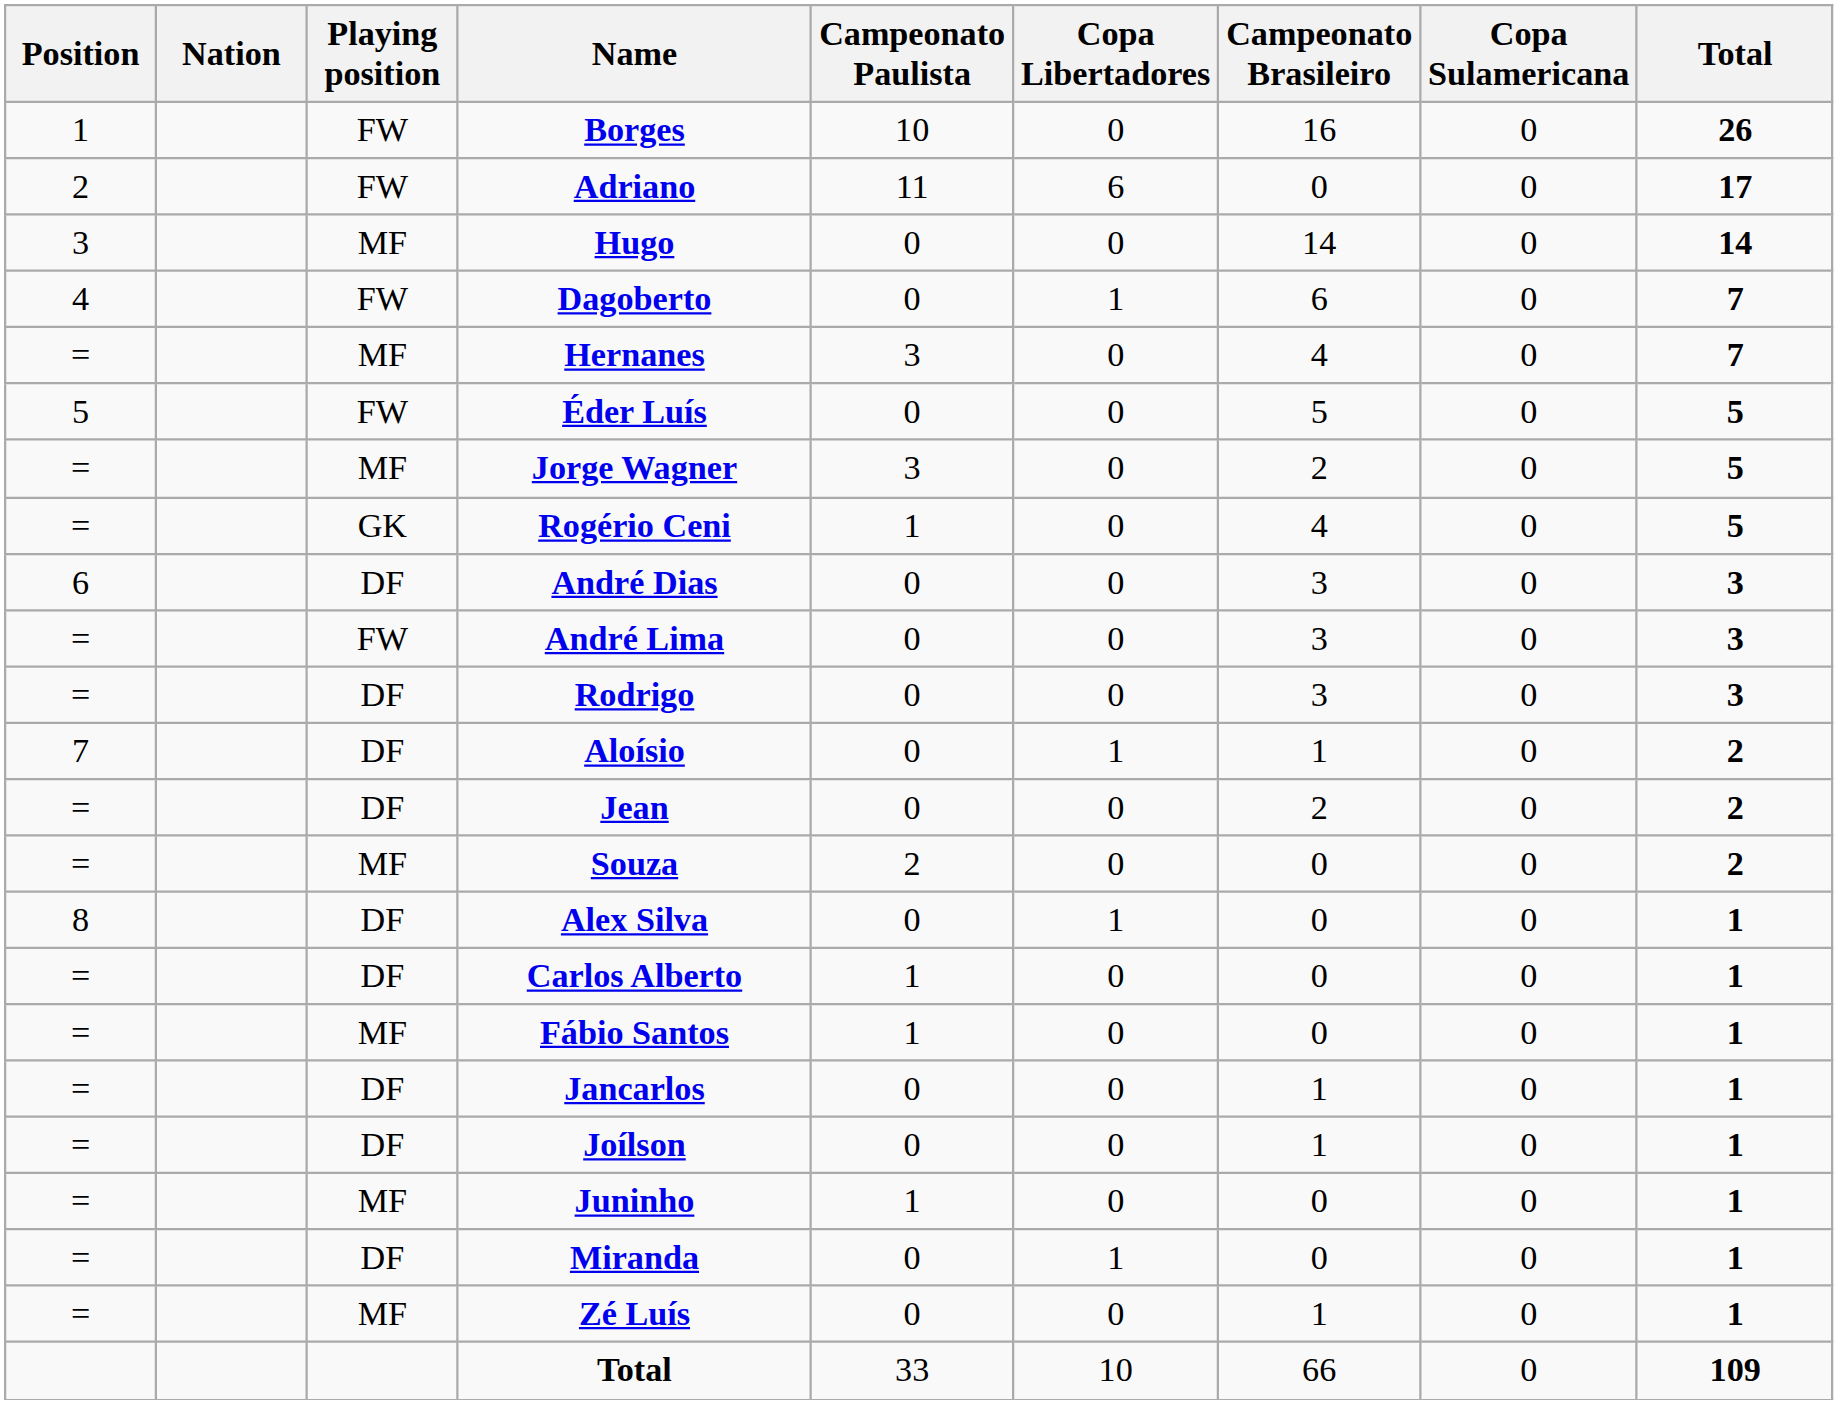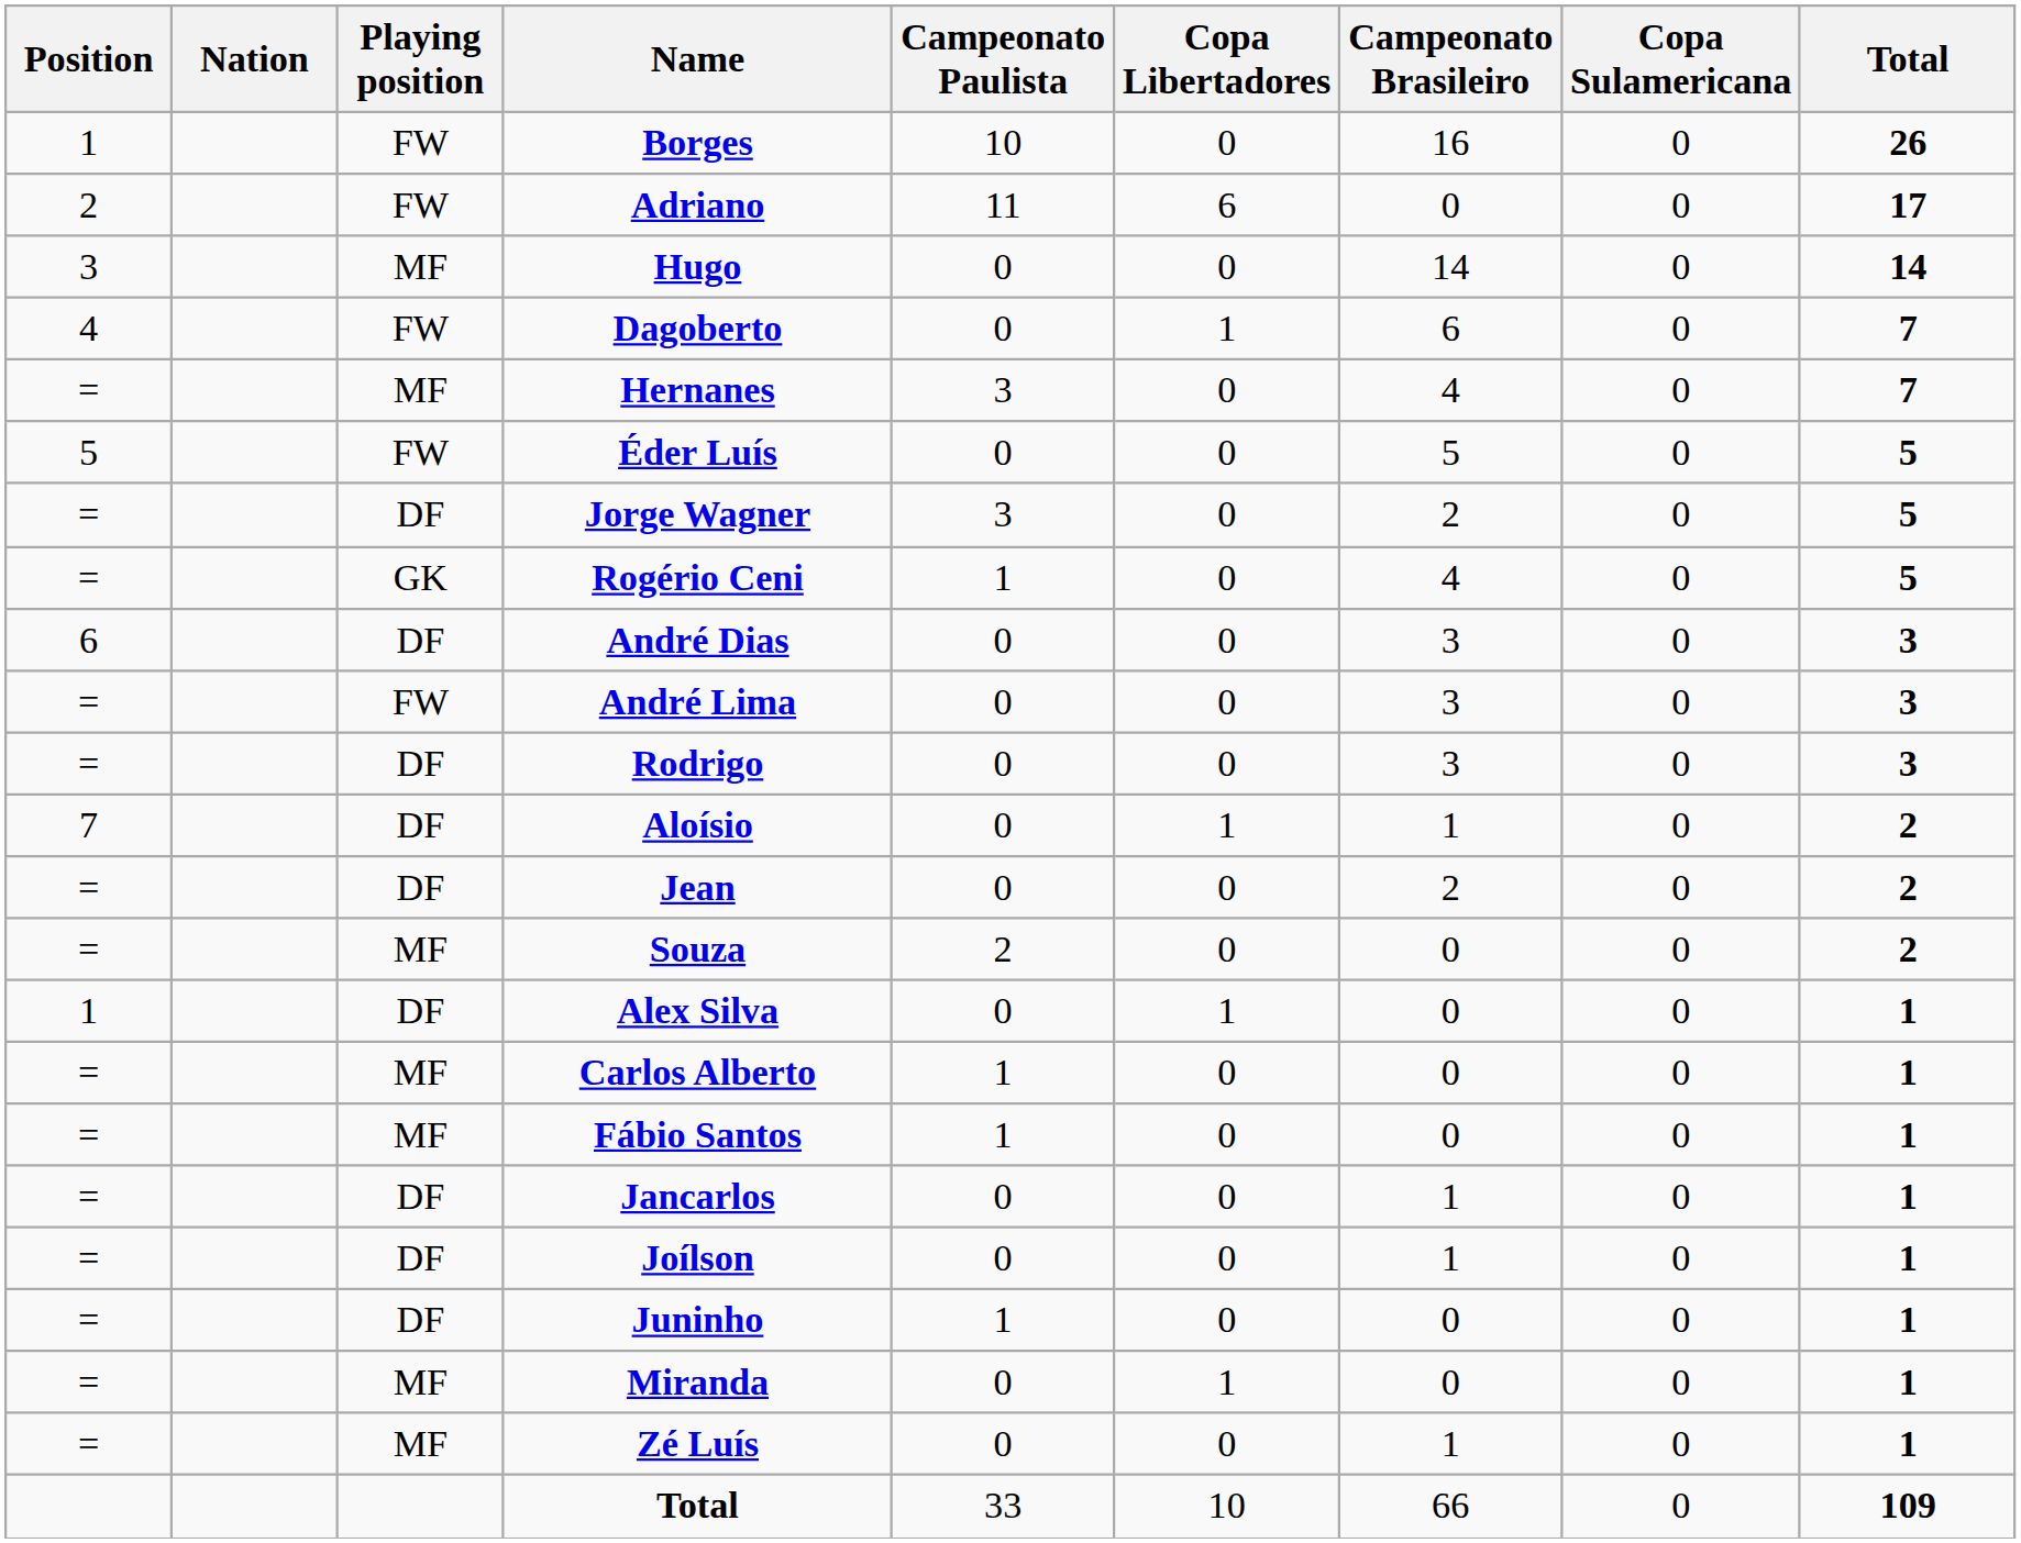Jorge Wagner | Playing position: MF -> DF
Alex Silva | Position: 8 -> 1
Carlos Alberto | Playing position: DF -> MF
Juninho | Playing position: MF -> DF
Miranda | Playing position: DF -> MF
